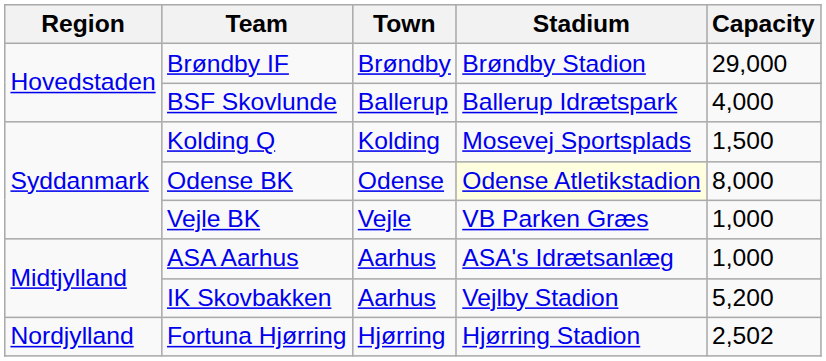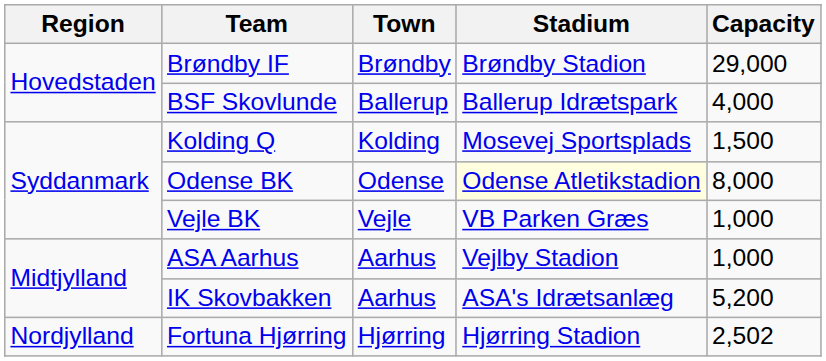ASA Aarhus | Stadium: ASA's Idrætsanlæg -> Vejlby Stadion
IK Skovbakken | Stadium: Vejlby Stadion -> ASA's Idrætsanlæg
